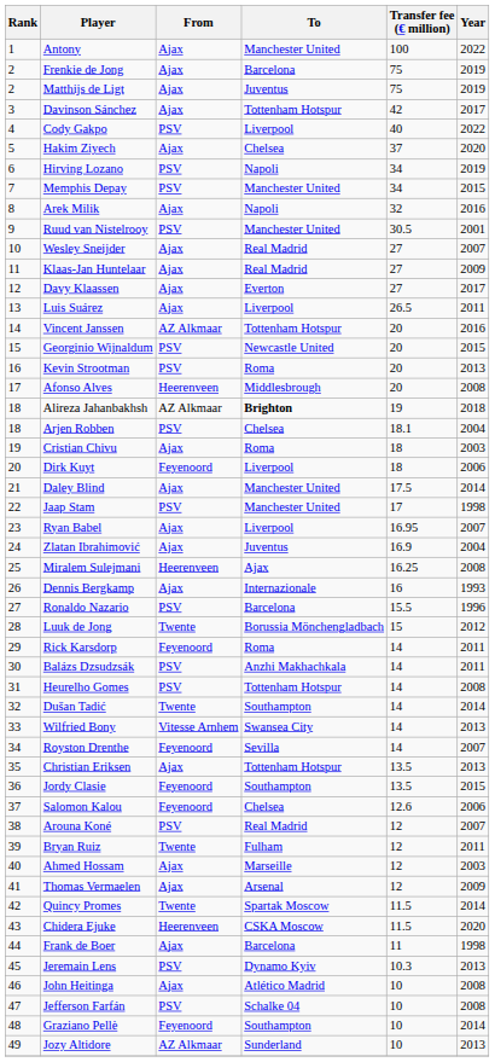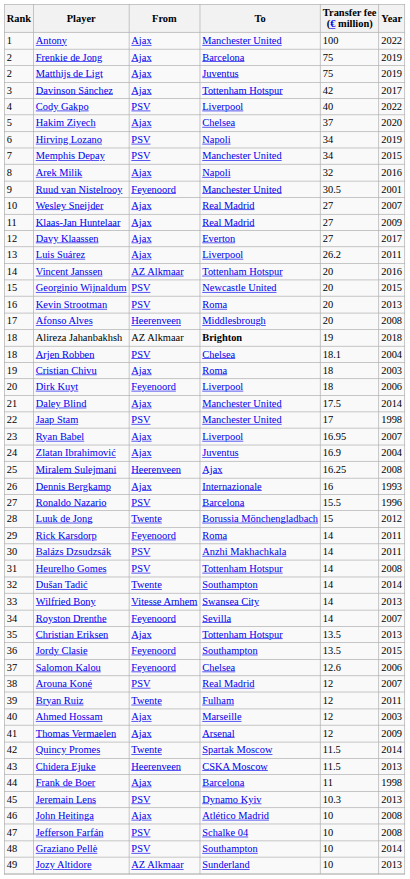Ruud van Nistelrooy | From: PSV -> Feyenoord
Luis Suárez | Transfer fee (€ million): 26.5 -> 26.2
Chidera Ejuke | Year: 2020 -> 2013
Graziano Pellè | From: Feyenoord -> PSV
